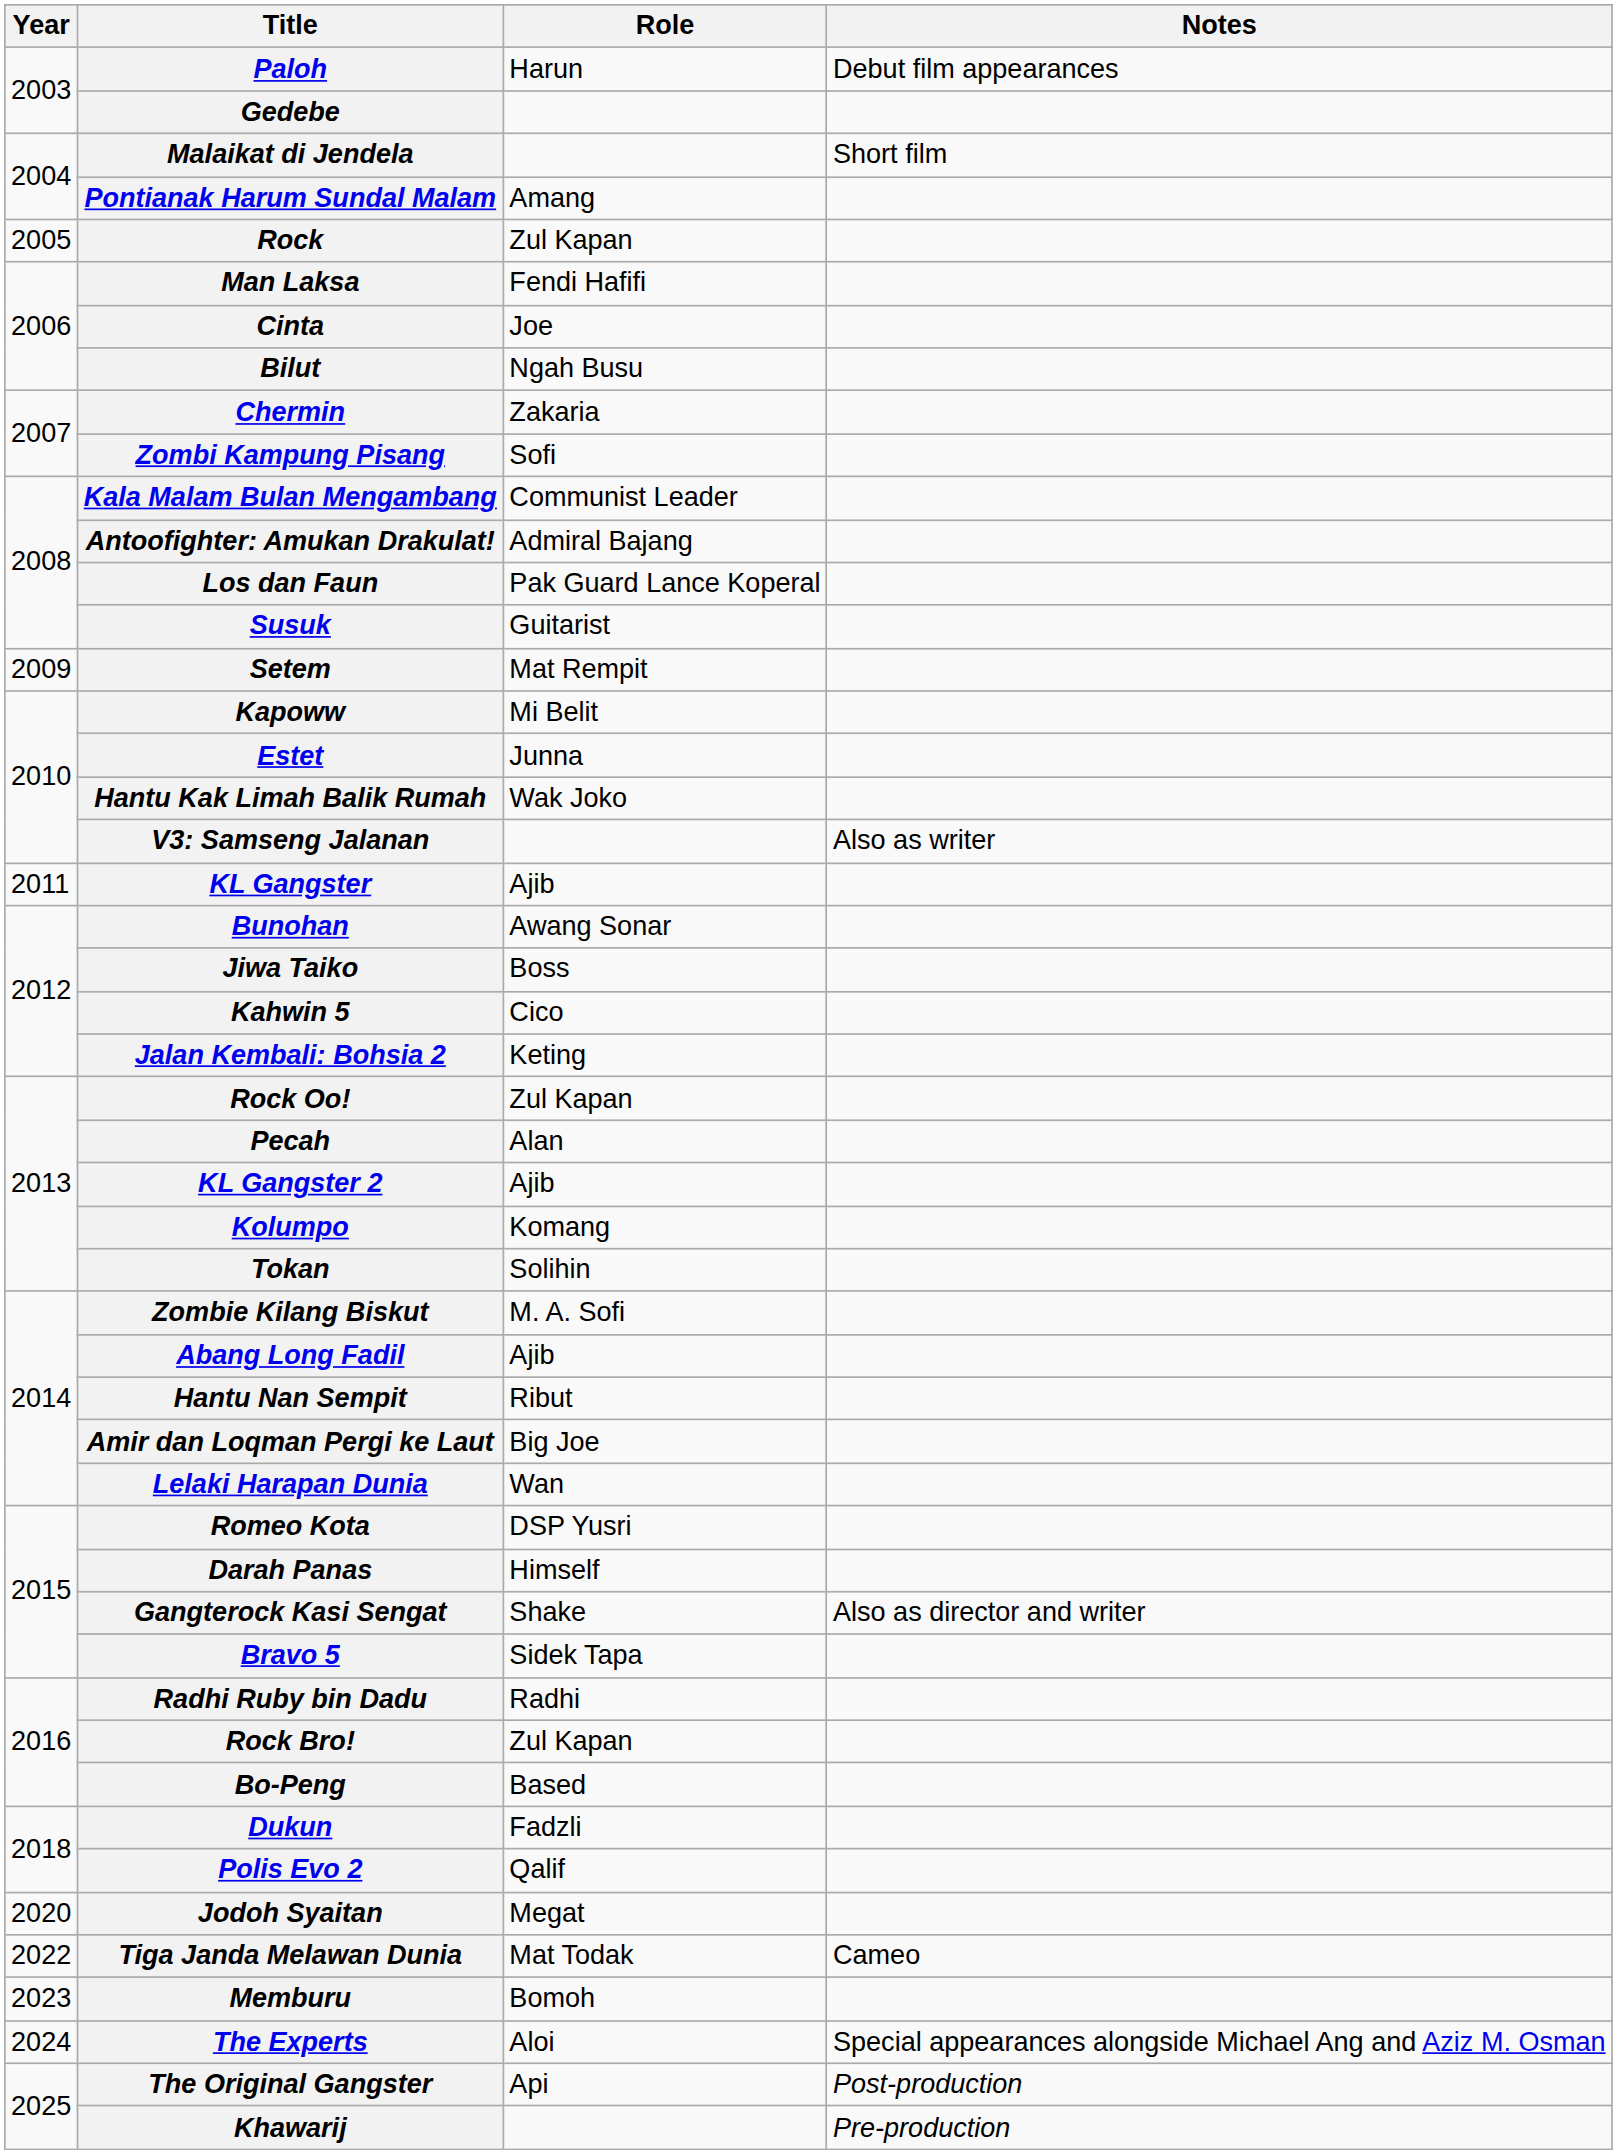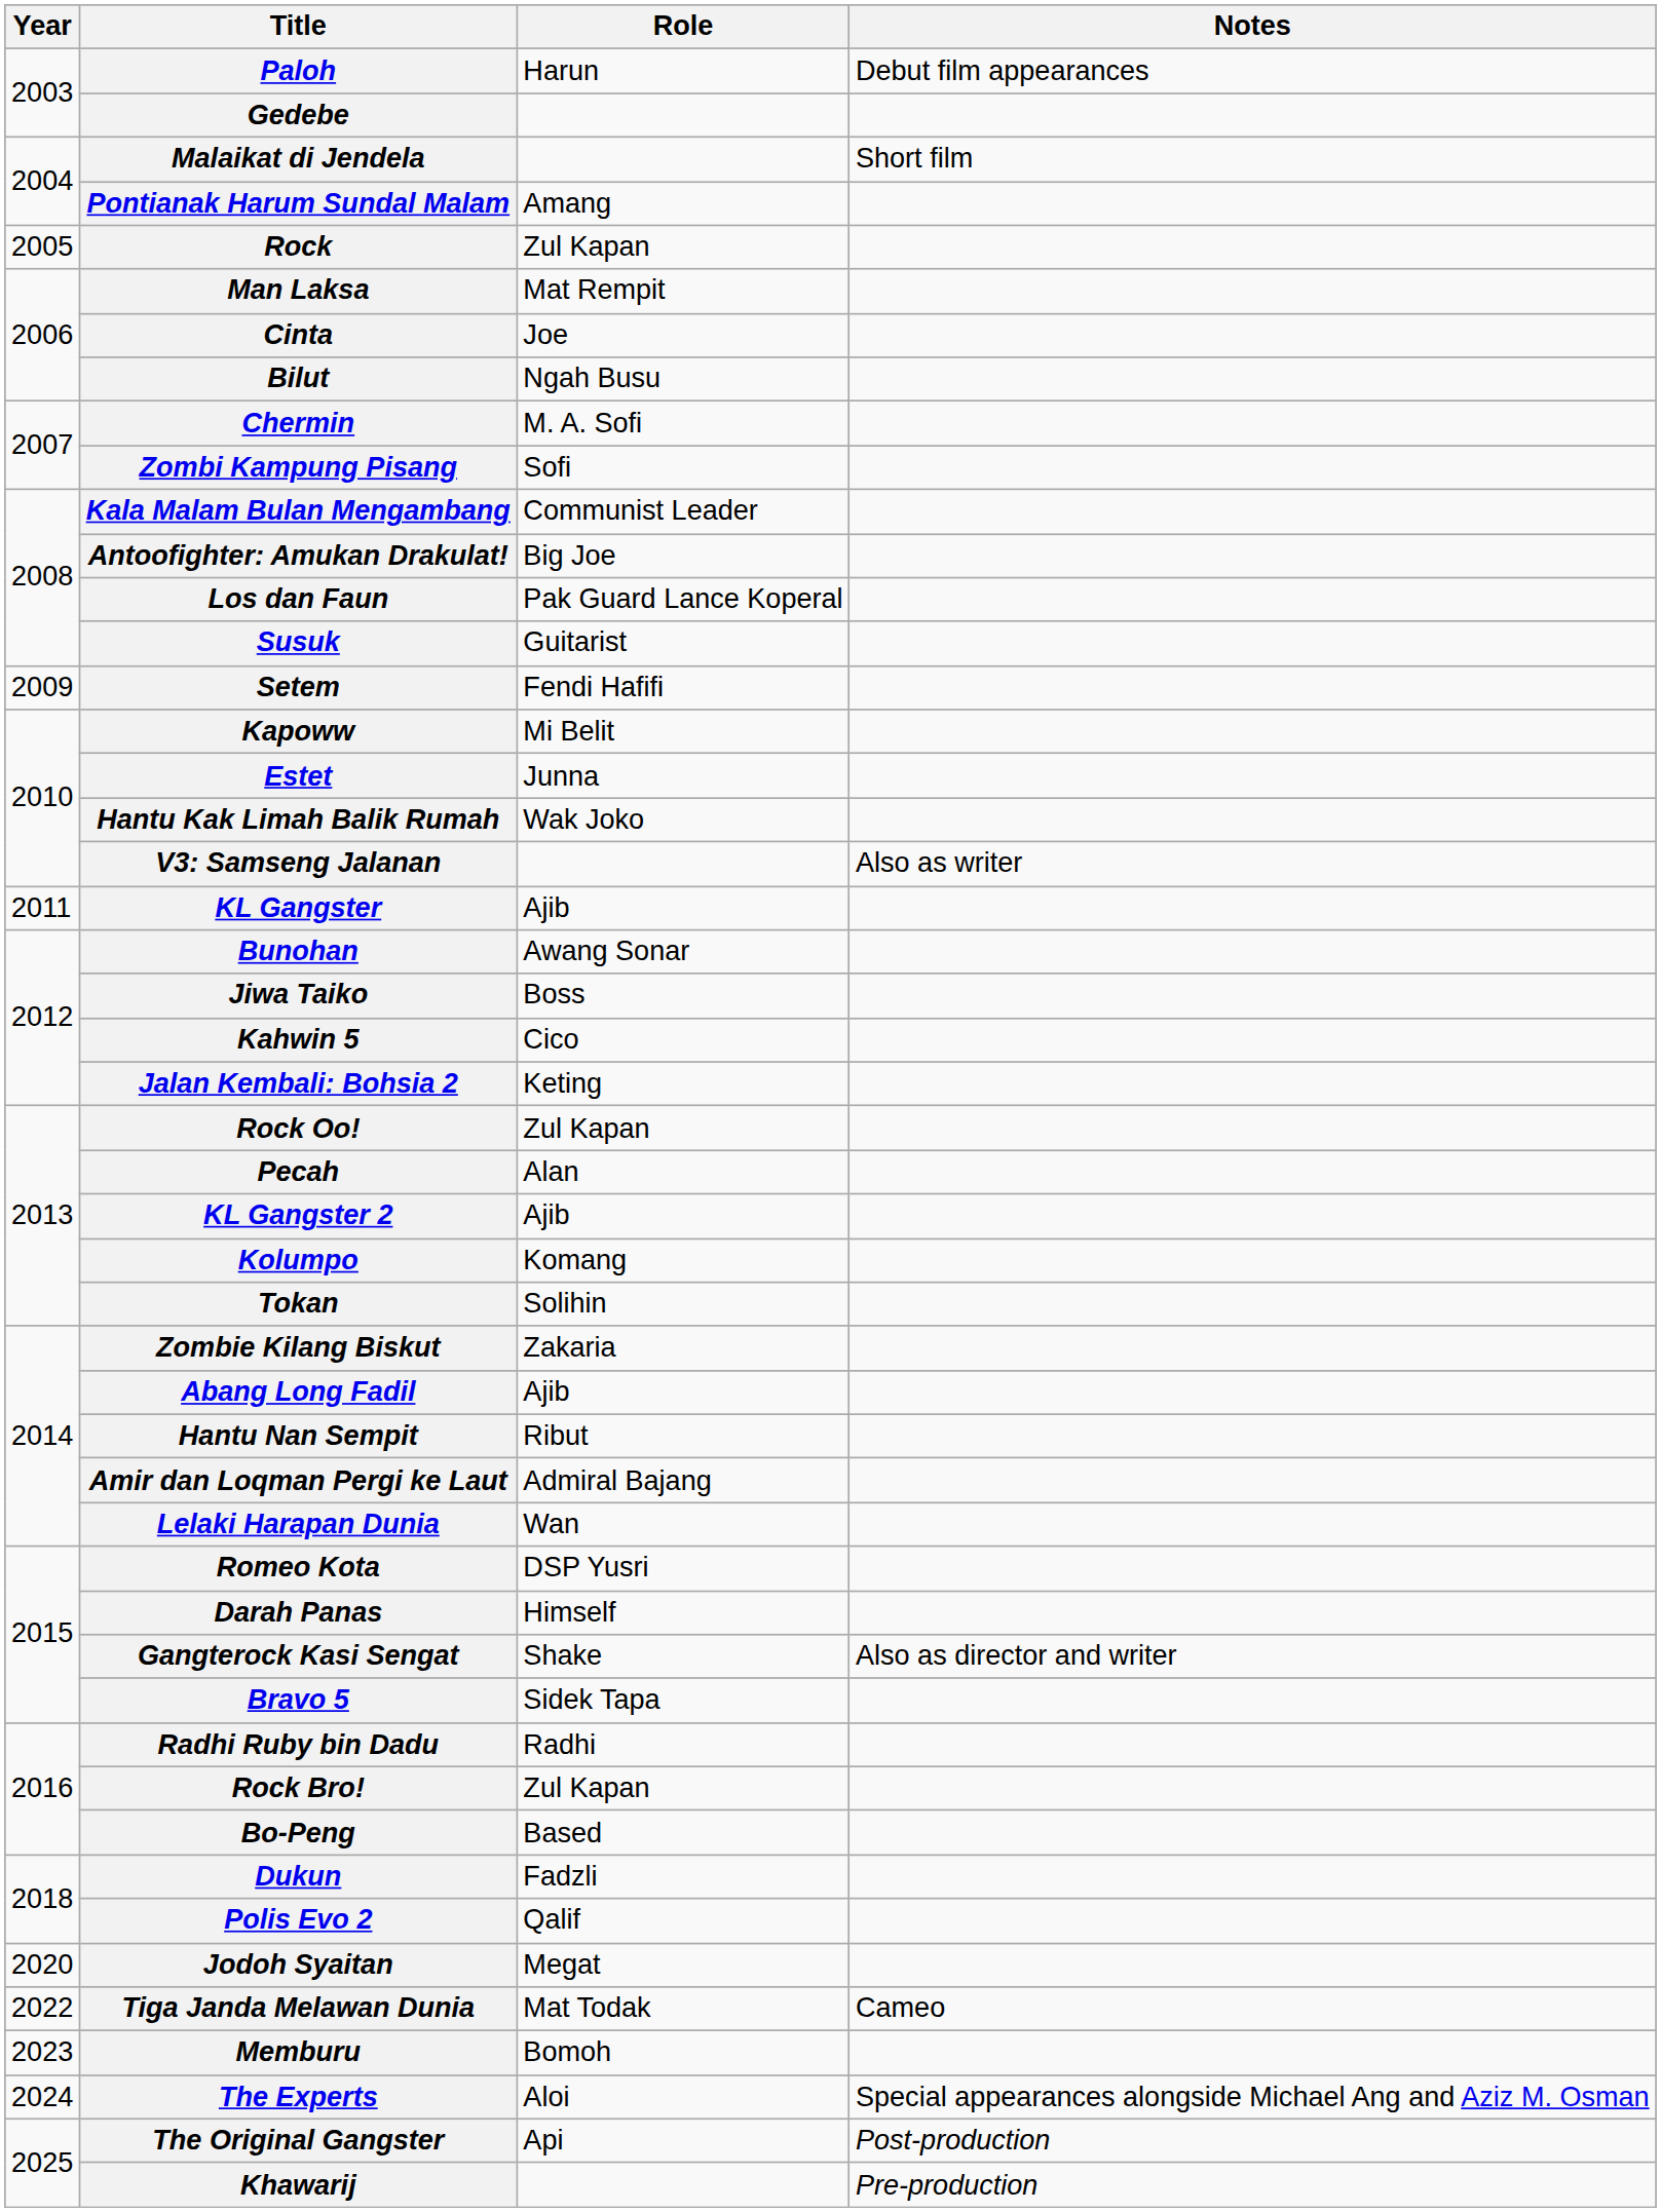Man Laksa | Role: Fendi Hafifi -> Mat Rempit
Chermin | Role: Zakaria -> M. A. Sofi
Antoofighter: Amukan Drakulat! | Role: Admiral Bajang -> Big Joe
Setem | Role: Mat Rempit -> Fendi Hafifi
Zombie Kilang Biskut | Role: M. A. Sofi -> Zakaria
Amir dan Loqman Pergi ke Laut | Role: Big Joe -> Admiral Bajang
